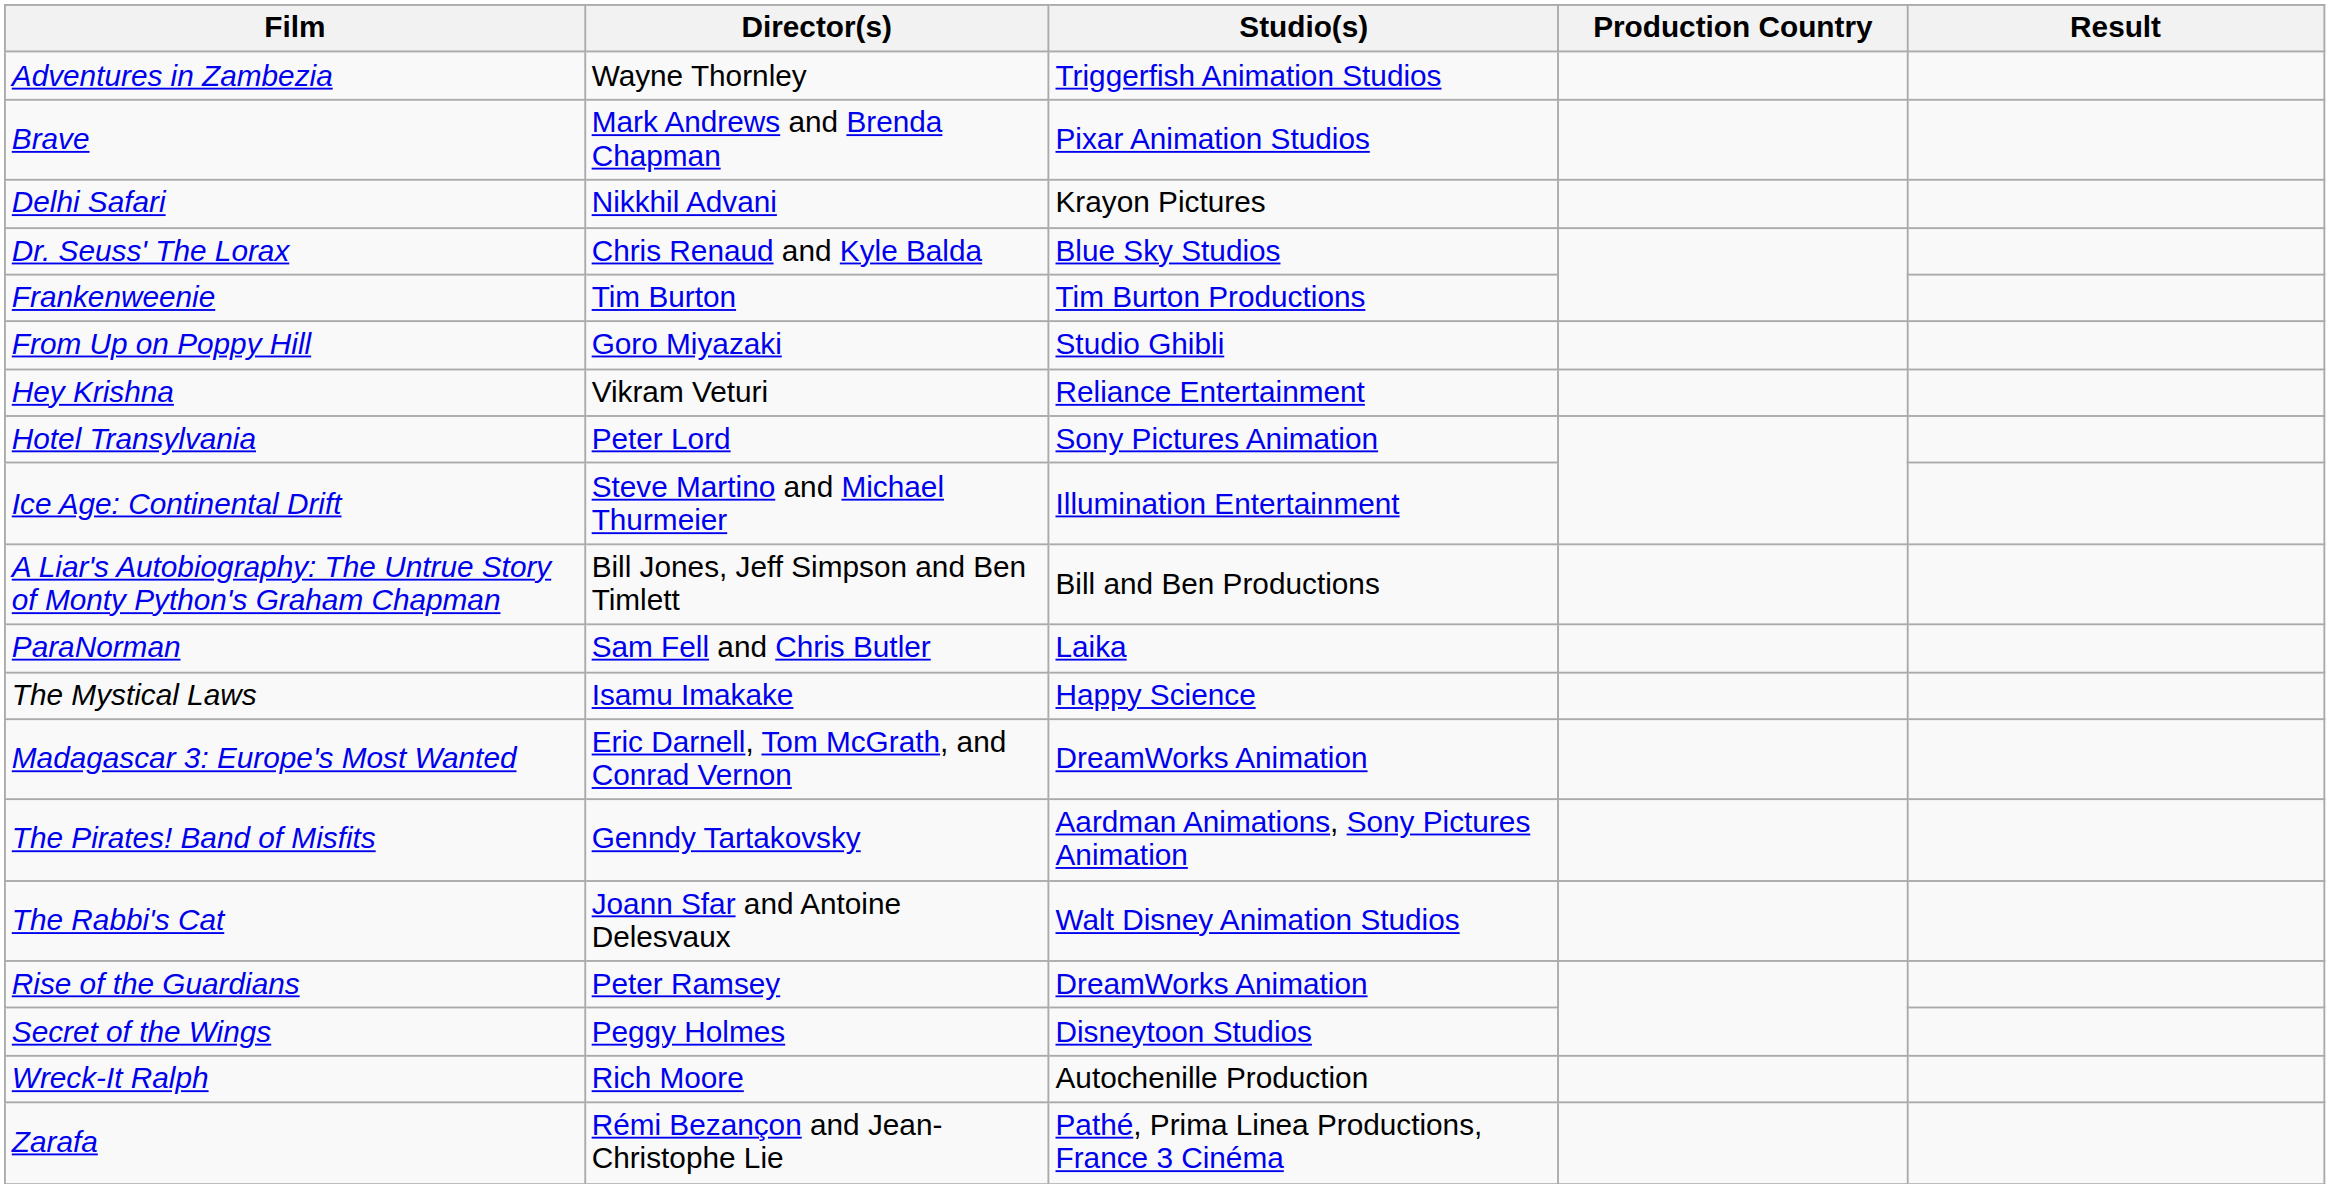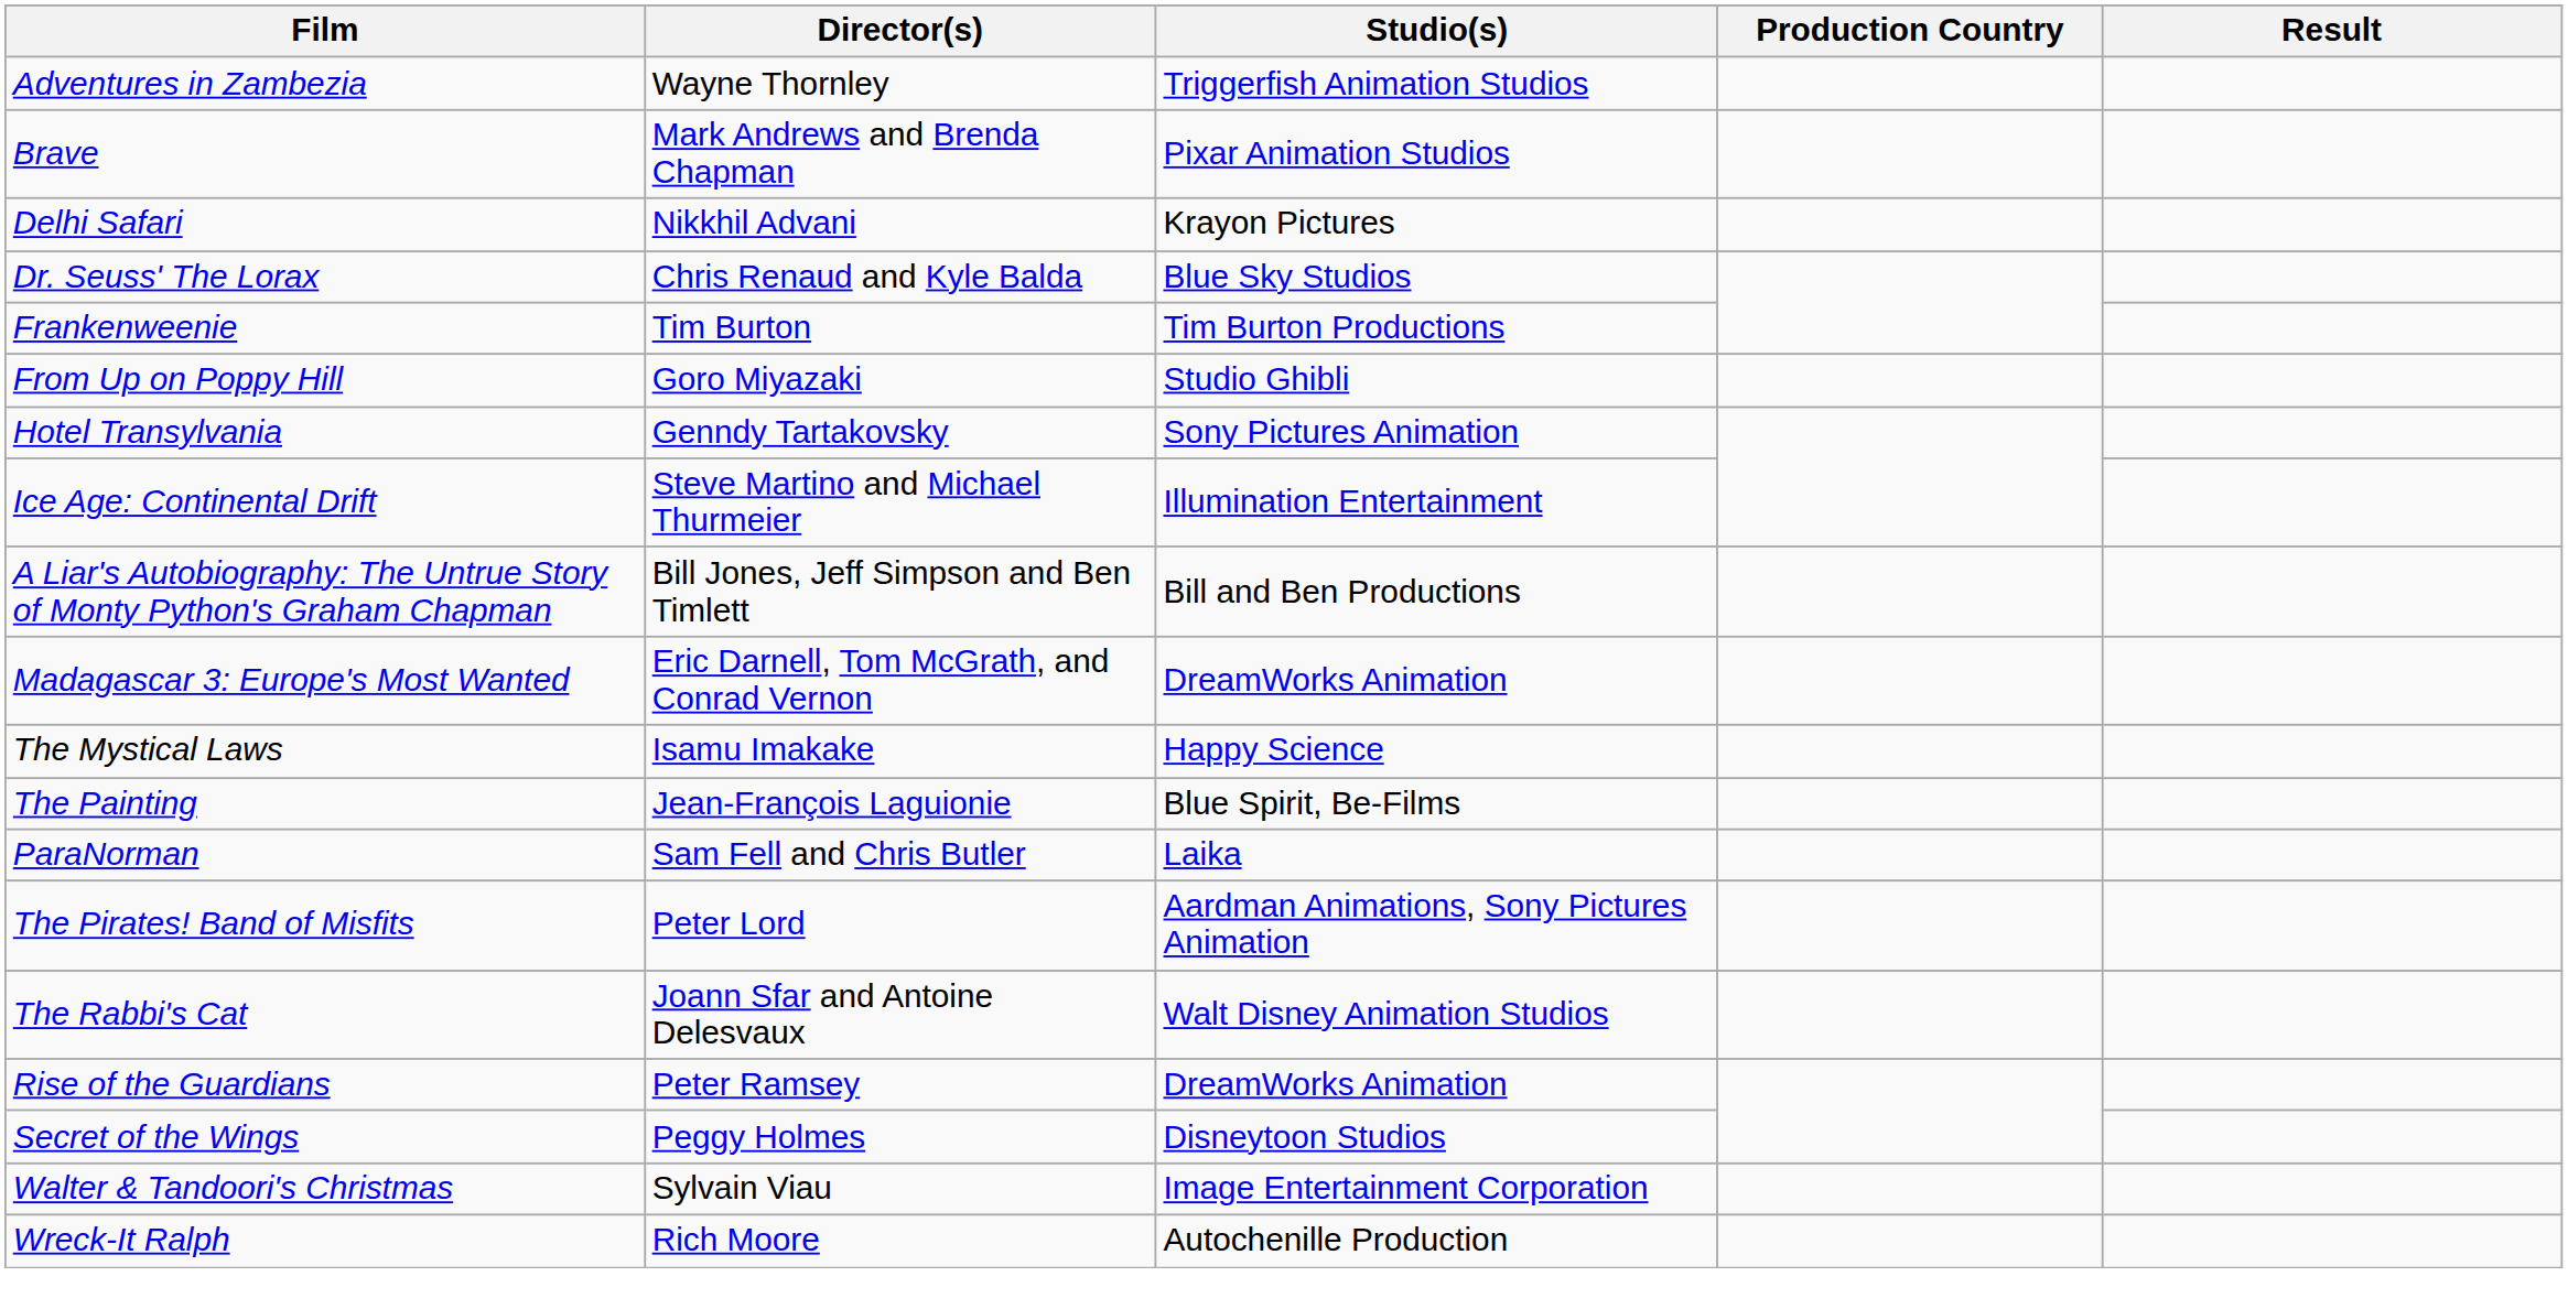- row: Hey Krishna | Vikram Veturi | Reliance Entertainment
Hotel Transylvania | Director(s): Peter Lord -> Genndy Tartakovsky
rows swapped: Madagascar 3: Europe's Most Wanted <-> ParaNorman
+ row: The Painting | Jean-François Laguionie | Blue Spirit, Be-Films
The Pirates! Band of Misfits | Director(s): Genndy Tartakovsky -> Peter Lord
+ row: Walter & Tandoori's Christmas | Sylvain Viau | Image Entertainment Corporation
- row: Zarafa | Rémi Bezançon and Jean-Christophe Lie | Pathé, Prima Linea Productions, France 3 Cinéma
